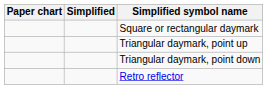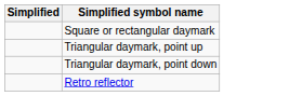- column: Paper chart
